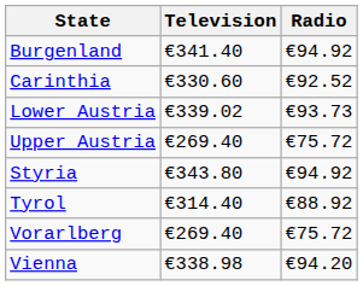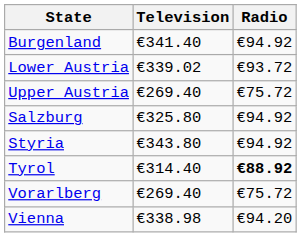- row: Carinthia | €330.60 | €92.52
Lower Austria | Radio: €93.73 -> €93.72
+ row: Salzburg | €325.80 | €94.92
Tyrol | Radio: normal -> bold
